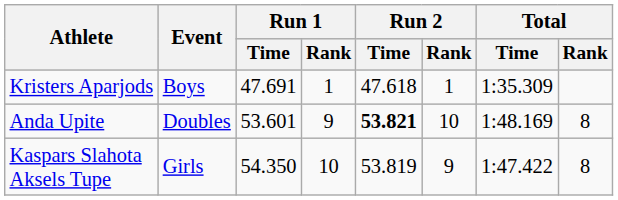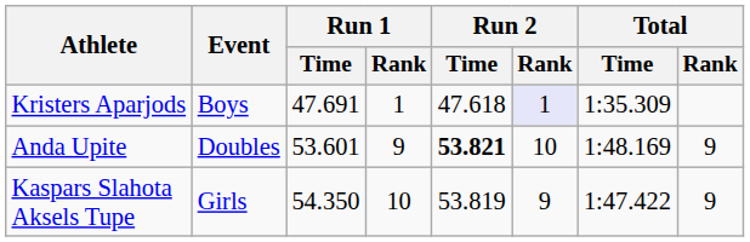Kristers Aparjods | Run 2 / Rank: no background -> lavender background
Anda Upite | Total / Rank: 8 -> 9
Kaspars Slahota Aksels Tupe | Total / Rank: 8 -> 9
